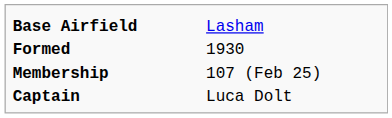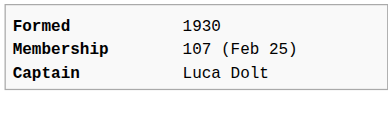- row: Base Airfield | Lasham
